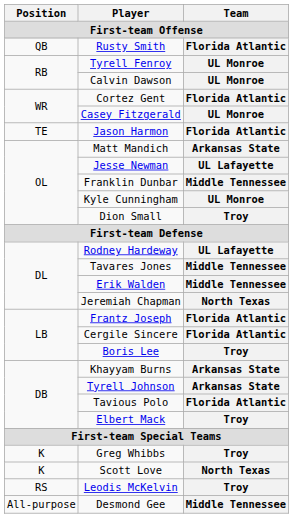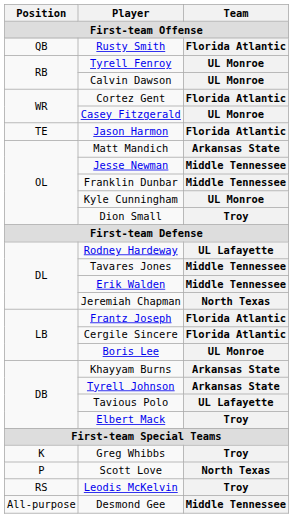Jesse Newman | Team: UL Lafayette -> Middle Tennessee
Boris Lee | Team: Troy -> UL Monroe
Tavious Polo | Team: Florida Atlantic -> UL Lafayette
Scott Love | Position: K -> P
